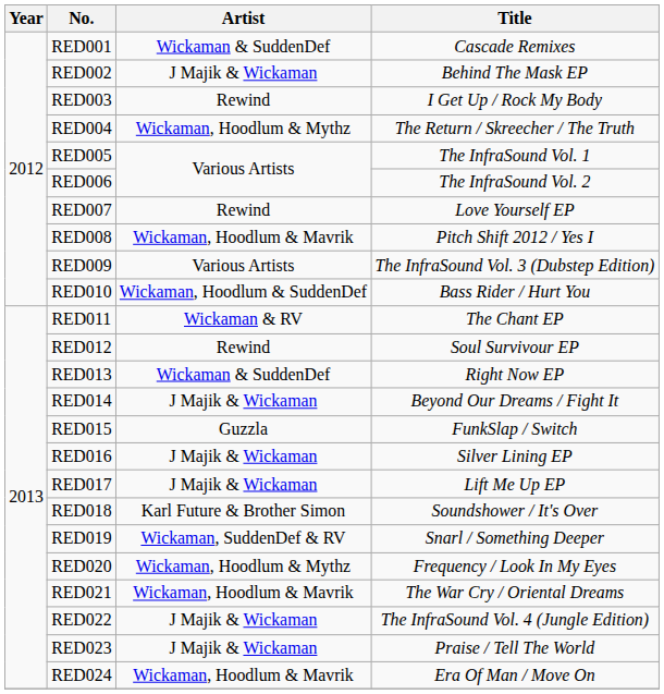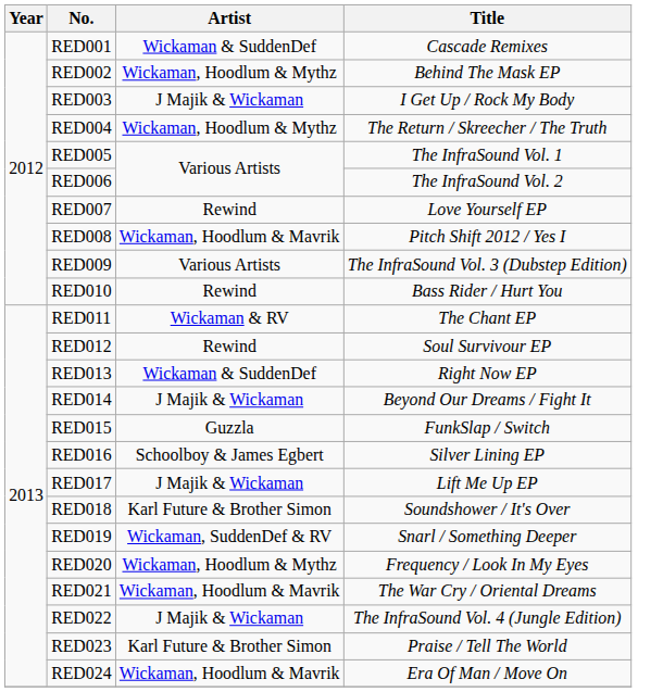RED002 | Artist: J Majik & Wickaman -> Wickaman, Hoodlum & Mythz
RED003 | Artist: Rewind -> J Majik & Wickaman
RED010 | Artist: Wickaman, Hoodlum & SuddenDef -> Rewind
RED016 | Artist: J Majik & Wickaman -> Schoolboy & James Egbert
RED023 | Artist: J Majik & Wickaman -> Karl Future & Brother Simon
